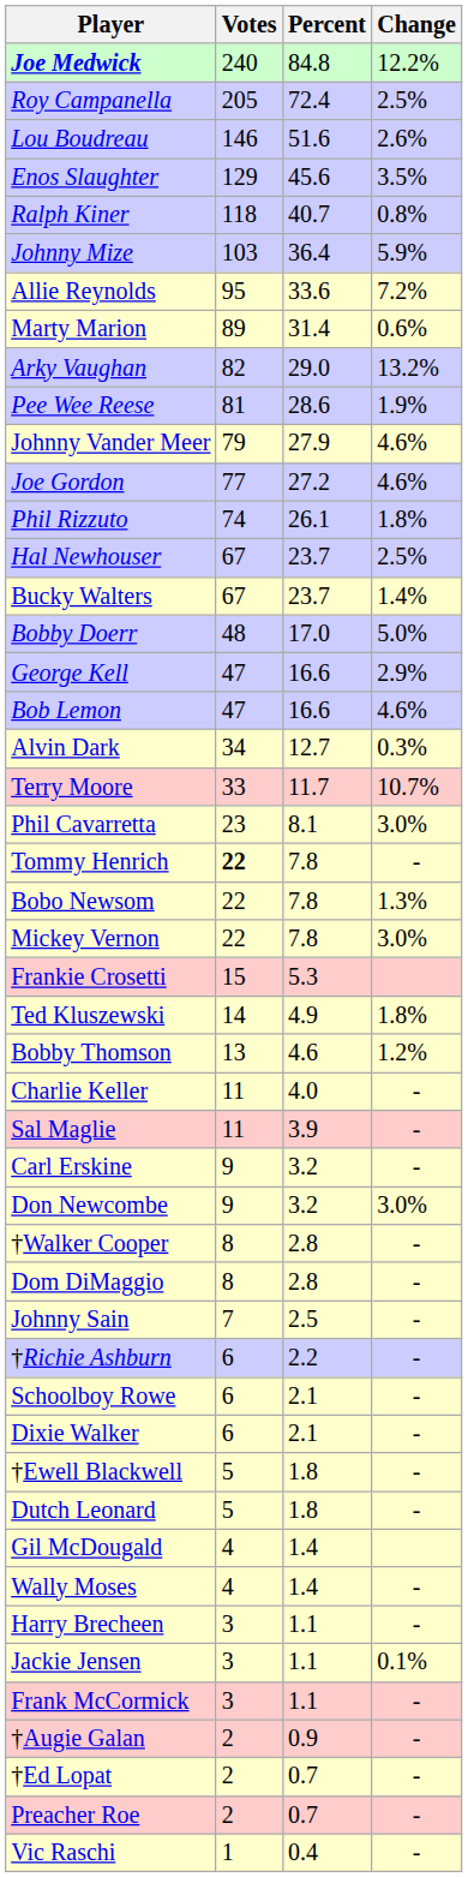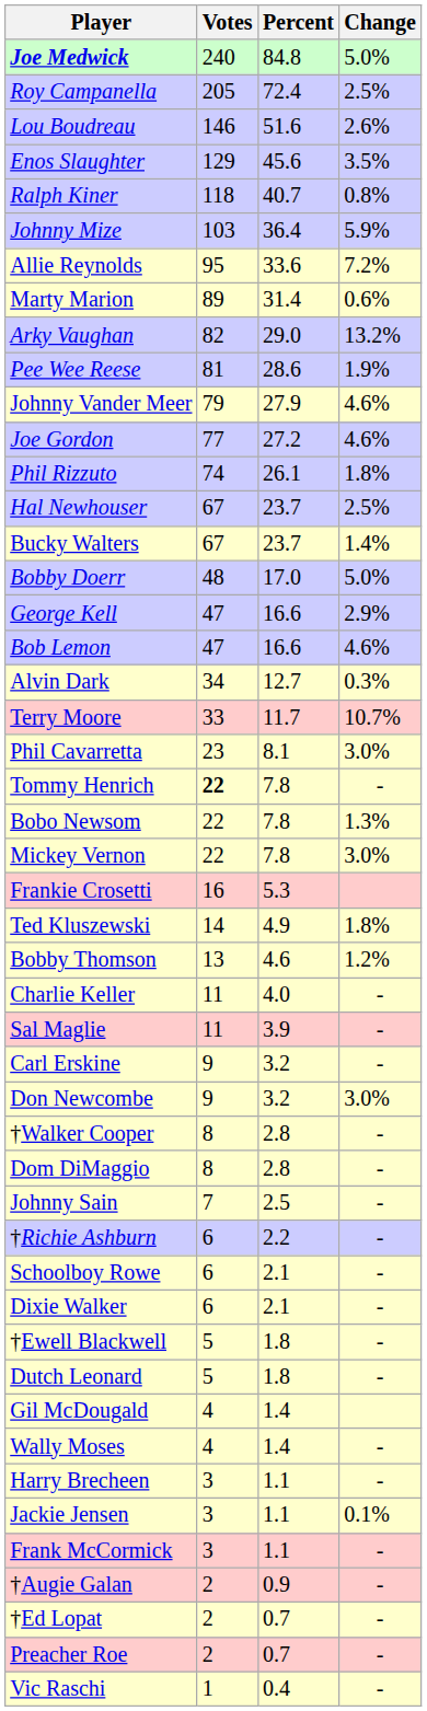Joe Medwick | Change: 12.2% -> 5.0%
Frankie Crosetti | Votes: 15 -> 16
